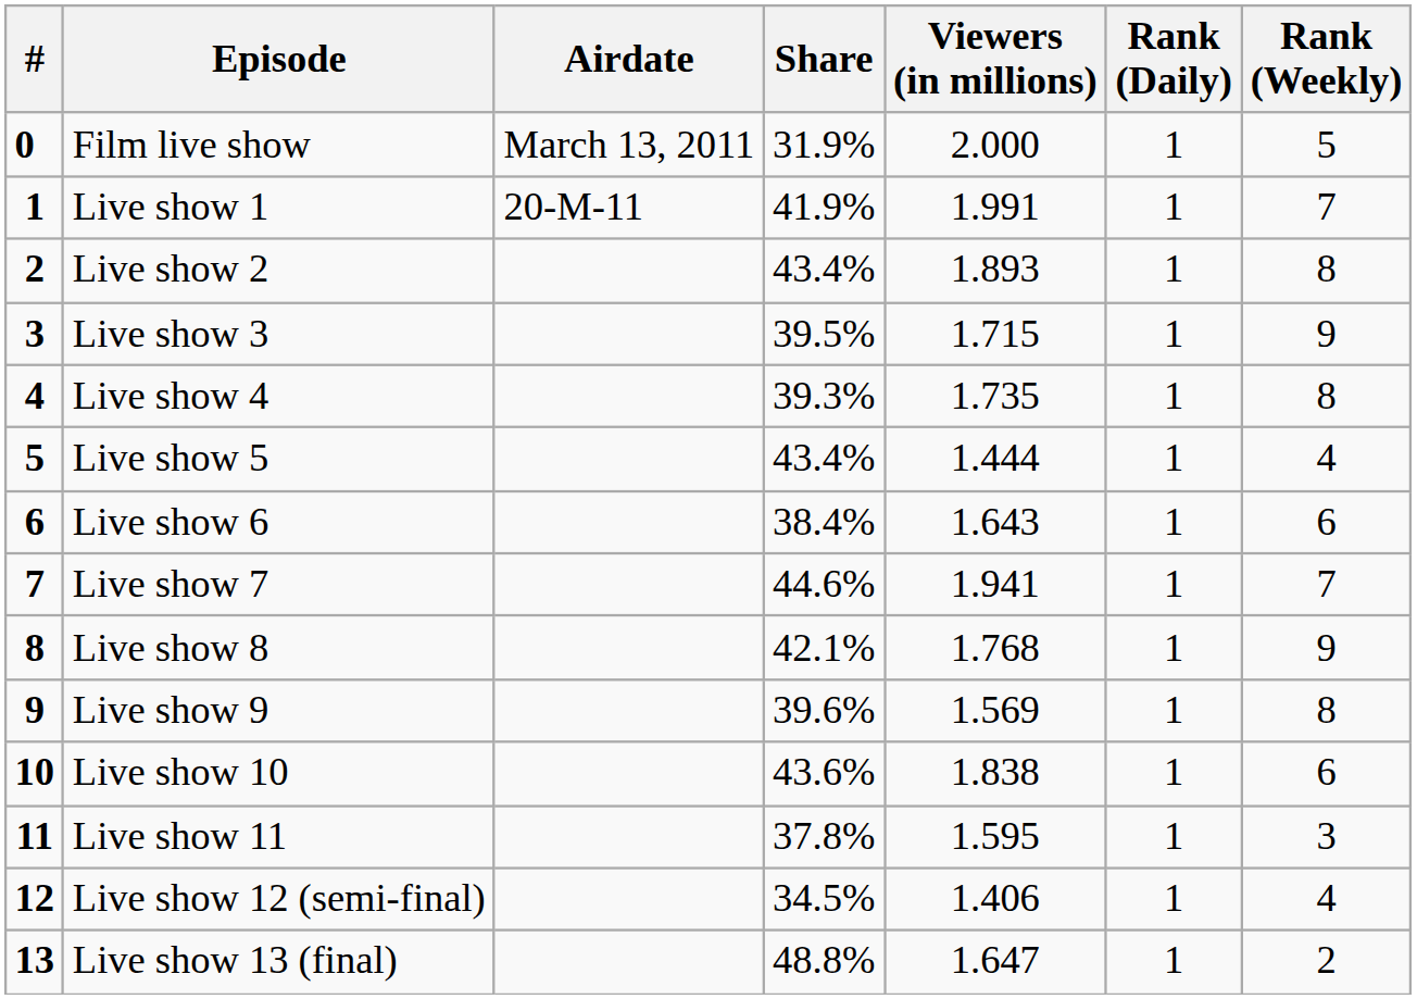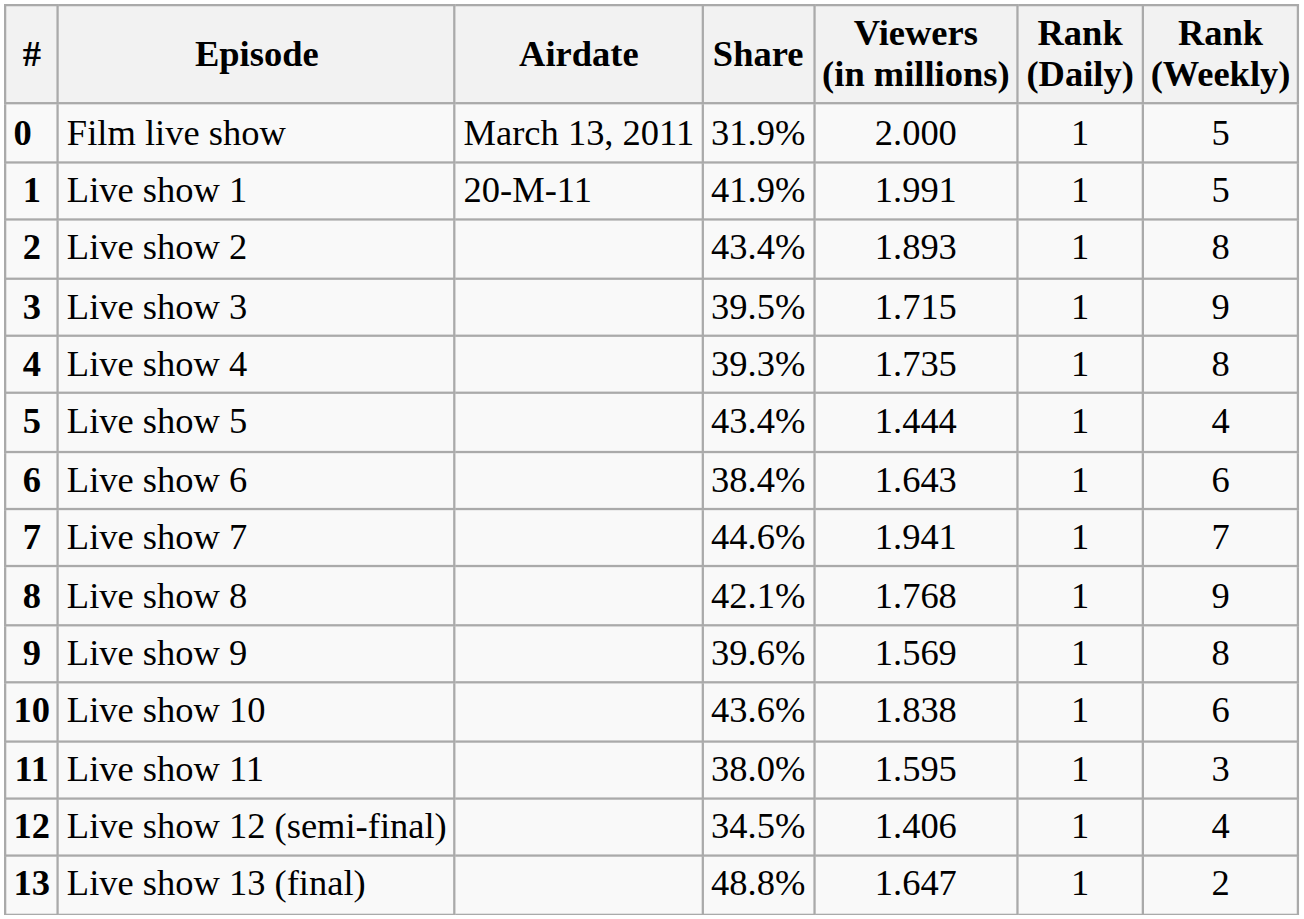Live show 1 | Rank (Weekly): 7 -> 5
Live show 11 | Share: 37.8% -> 38.0%
